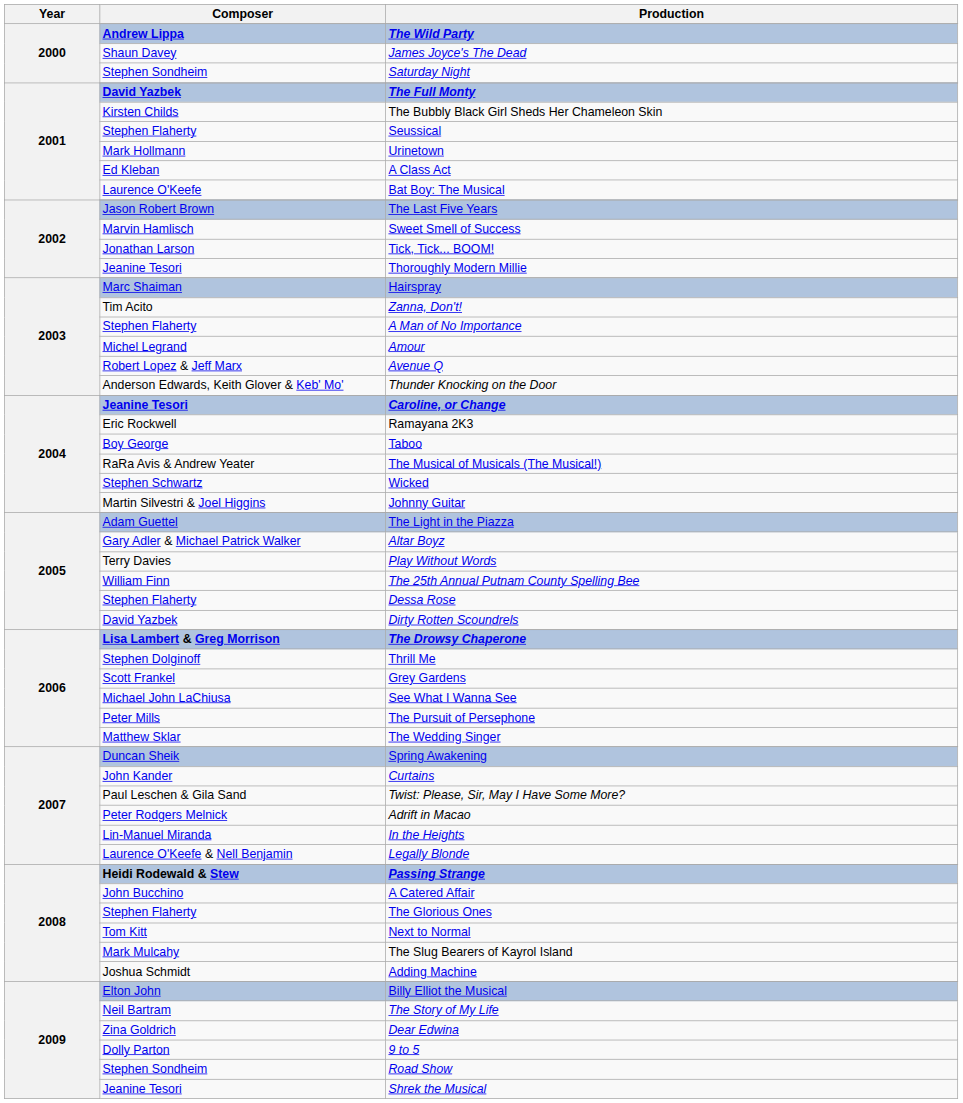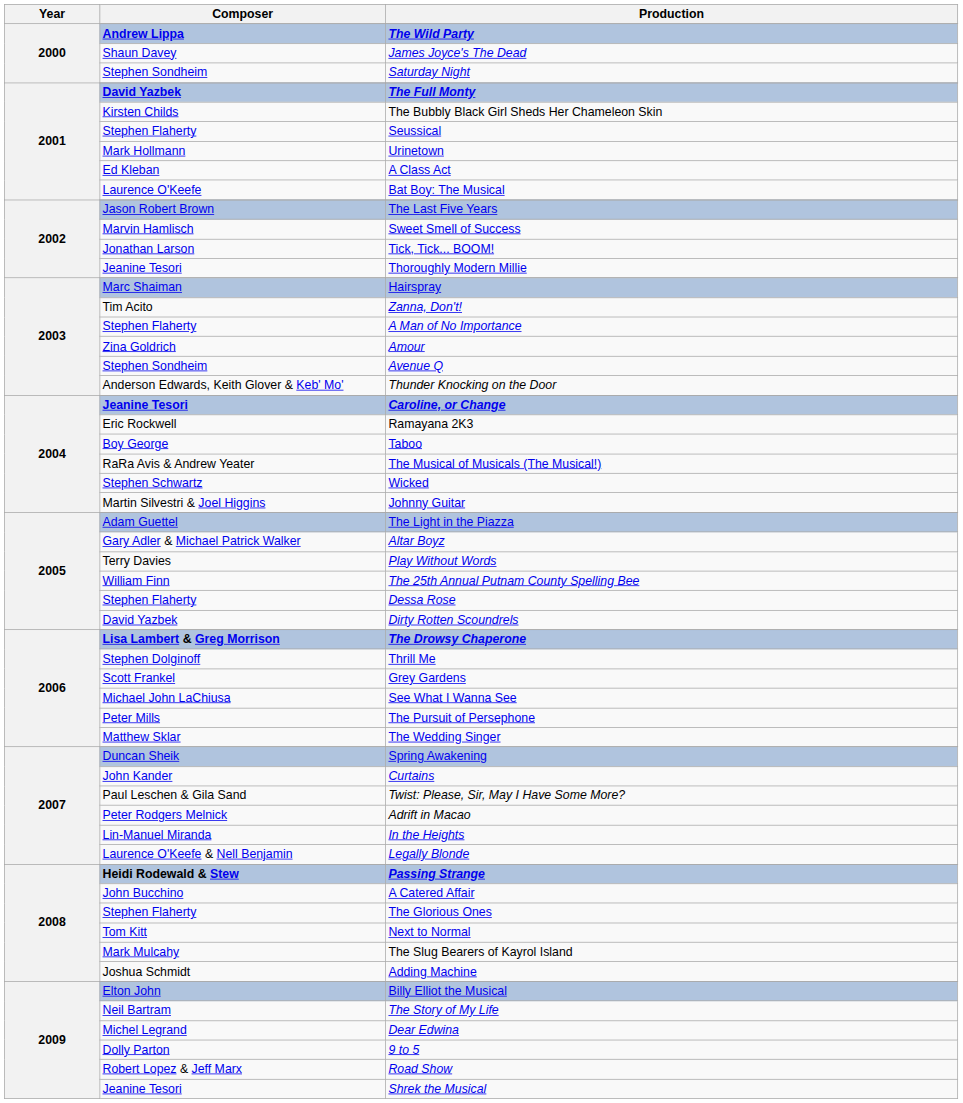Amour | Composer: Michel Legrand -> Zina Goldrich
Avenue Q | Composer: Robert Lopez & Jeff Marx -> Stephen Sondheim
Dear Edwina | Composer: Zina Goldrich -> Michel Legrand
Road Show | Composer: Stephen Sondheim -> Robert Lopez & Jeff Marx
